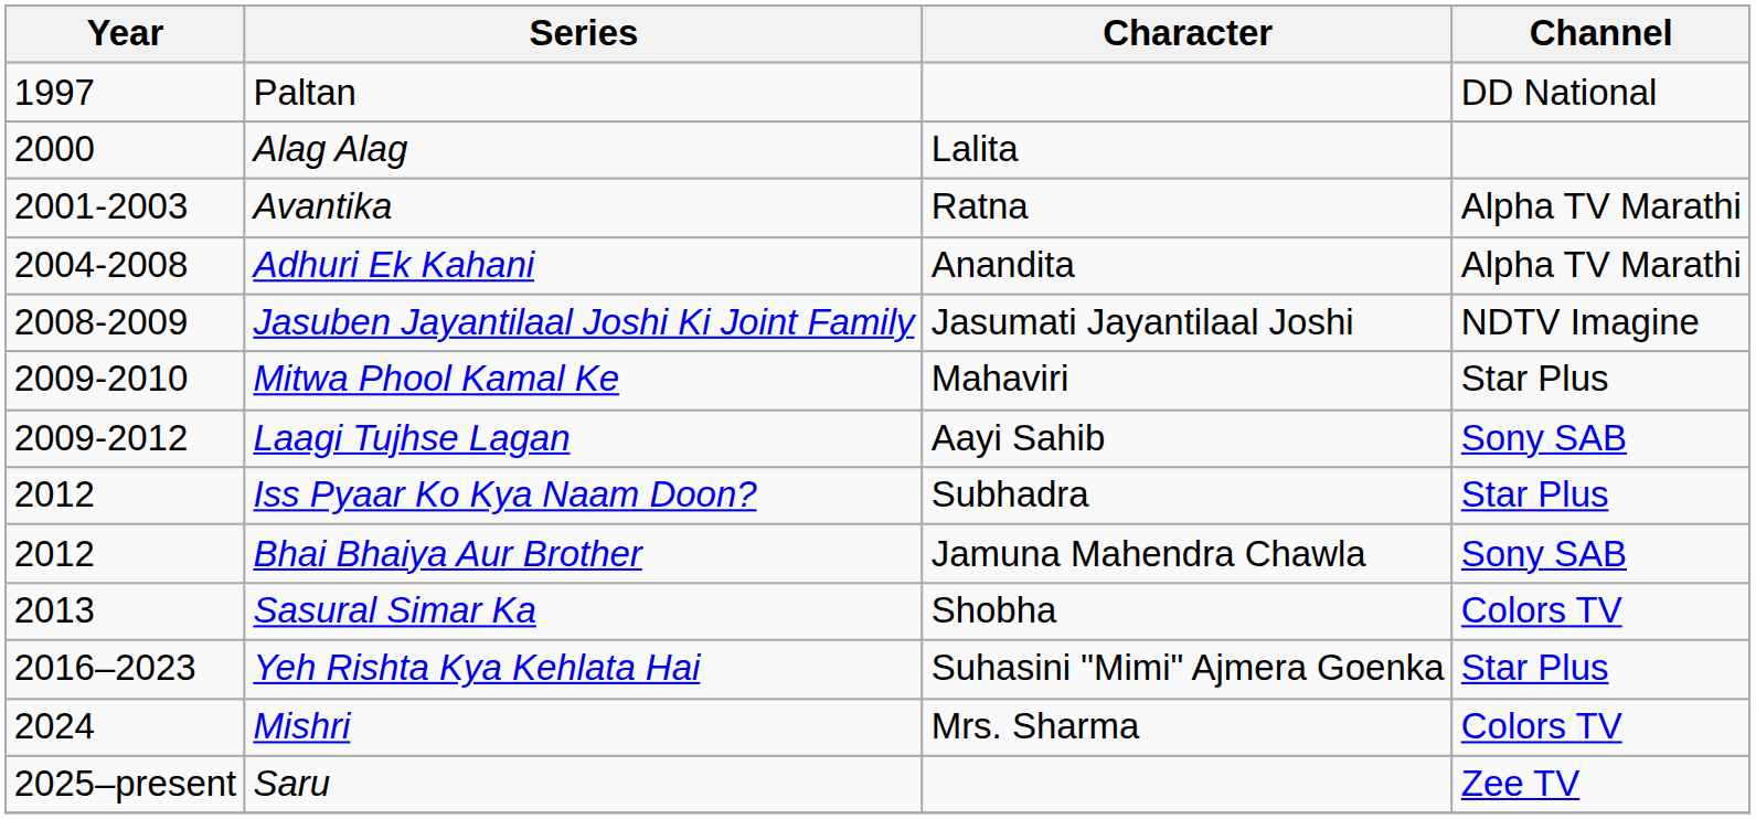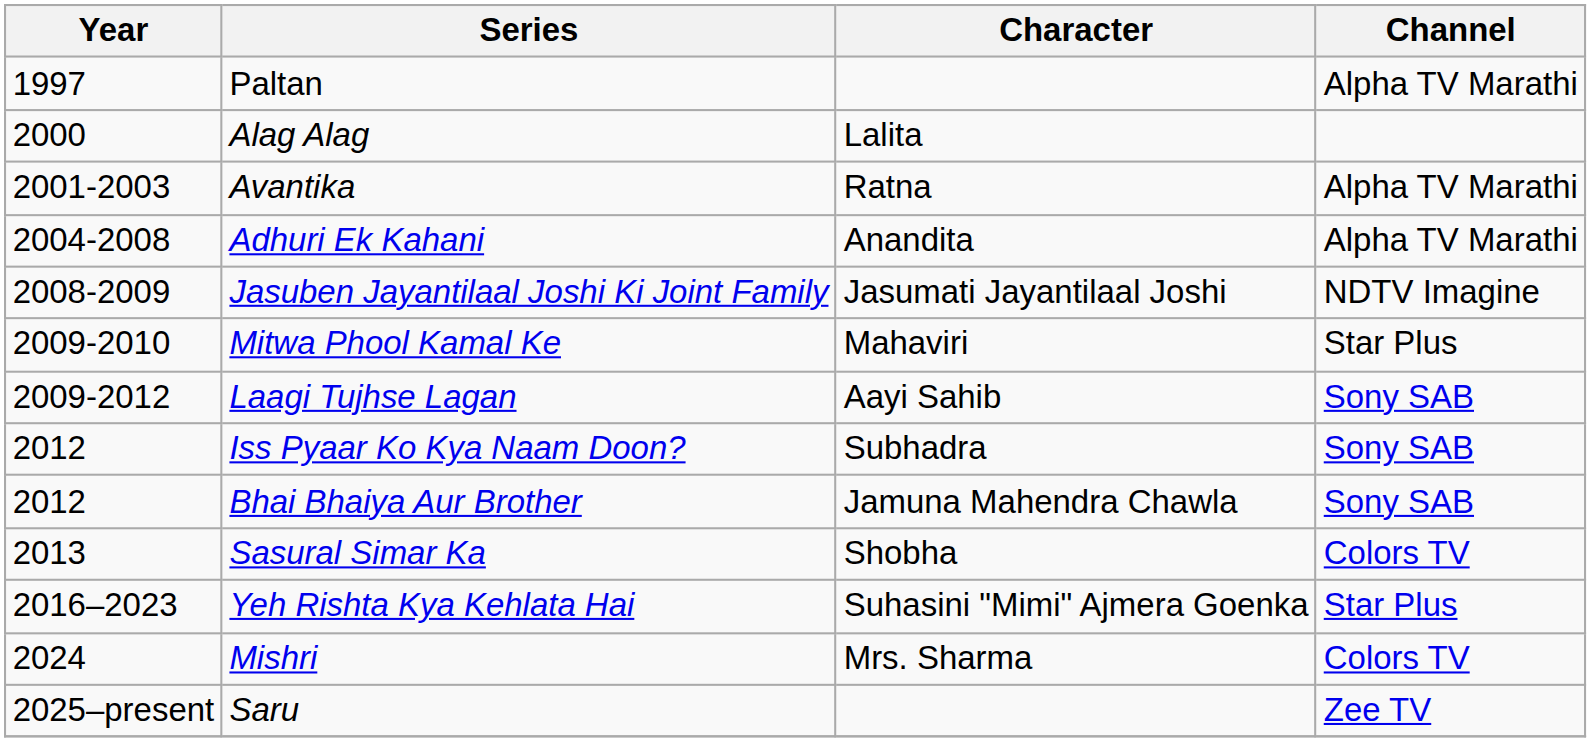Paltan | Channel: DD National -> Alpha TV Marathi
Iss Pyaar Ko Kya Naam Doon? | Channel: Star Plus -> Sony SAB
